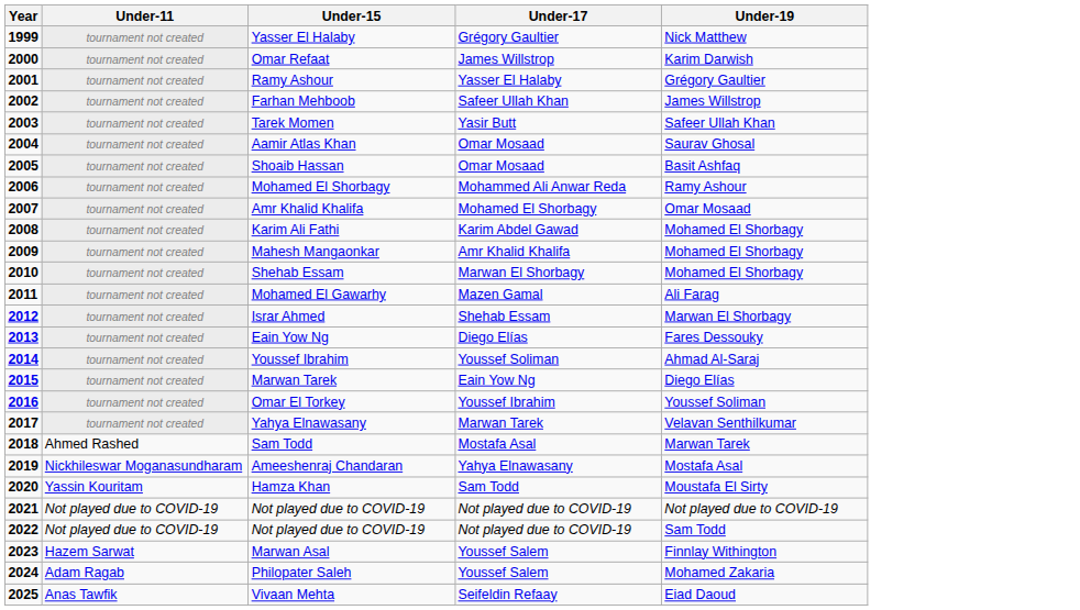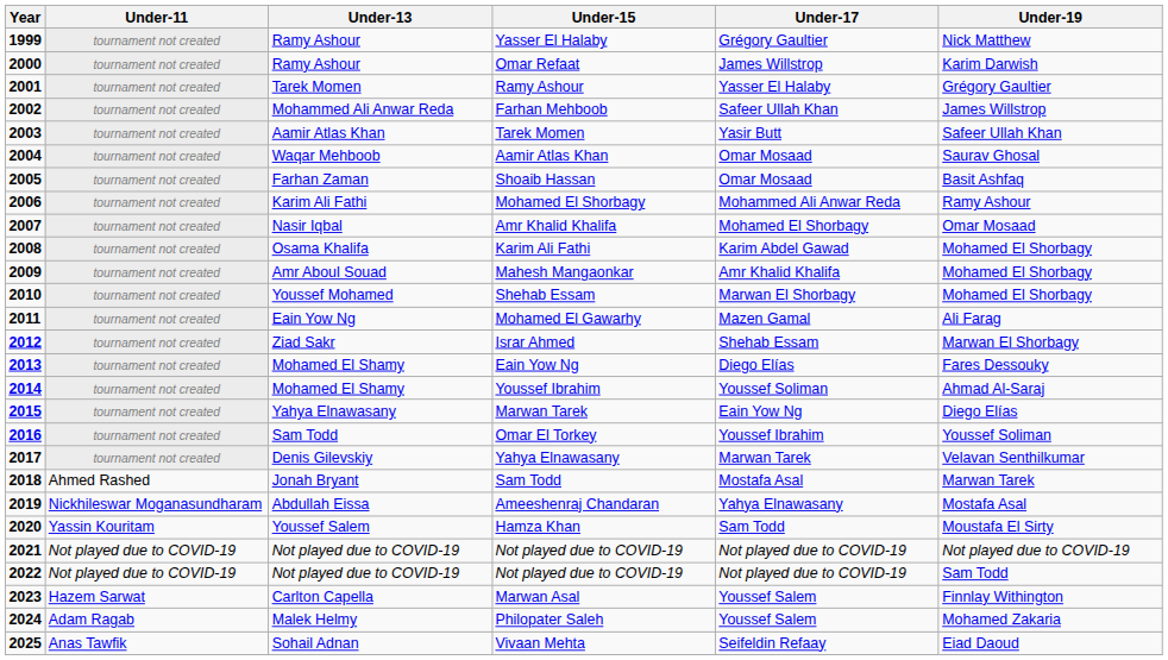+ column: Under-13 | Ramy Ashour | Ramy Ashour | Tarek Momen | Mohammed Ali Anwar Reda | Aamir Atlas Khan | Waqar Mehboob | Farhan Zaman | Karim Ali Fathi | Nasir Iqbal | Osama Khalifa | Amr Aboul Souad | Youssef Mohamed | Eain Yow Ng | Ziad Sakr | Mohamed El Shamy | Mohamed El Shamy | Yahya Elnawasany | Sam Todd | Denis Gilevskiy | Jonah Bryant | Abdullah Eissa | Youssef Salem | Not played due to COVID-19 | Not played due to COVID-19 | Carlton Capella | Malek Helmy | Sohail Adnan
